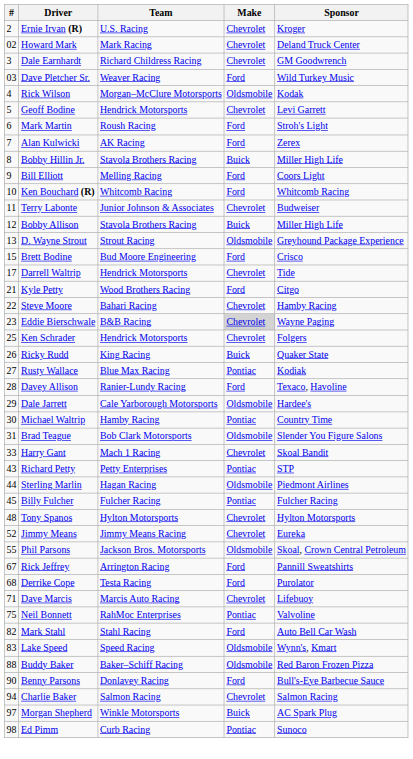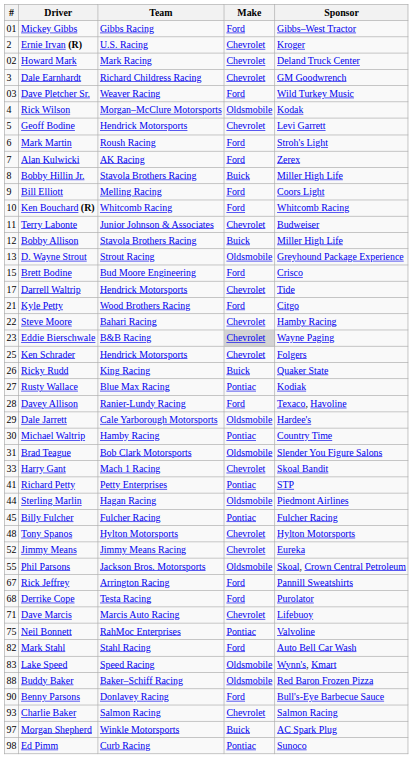+ row: 01 | Mickey Gibbs | Gibbs Racing | Ford | Gibbs–West Tractor
Richard Petty | #: 43 -> 41
Charlie Baker | #: 94 -> 93
